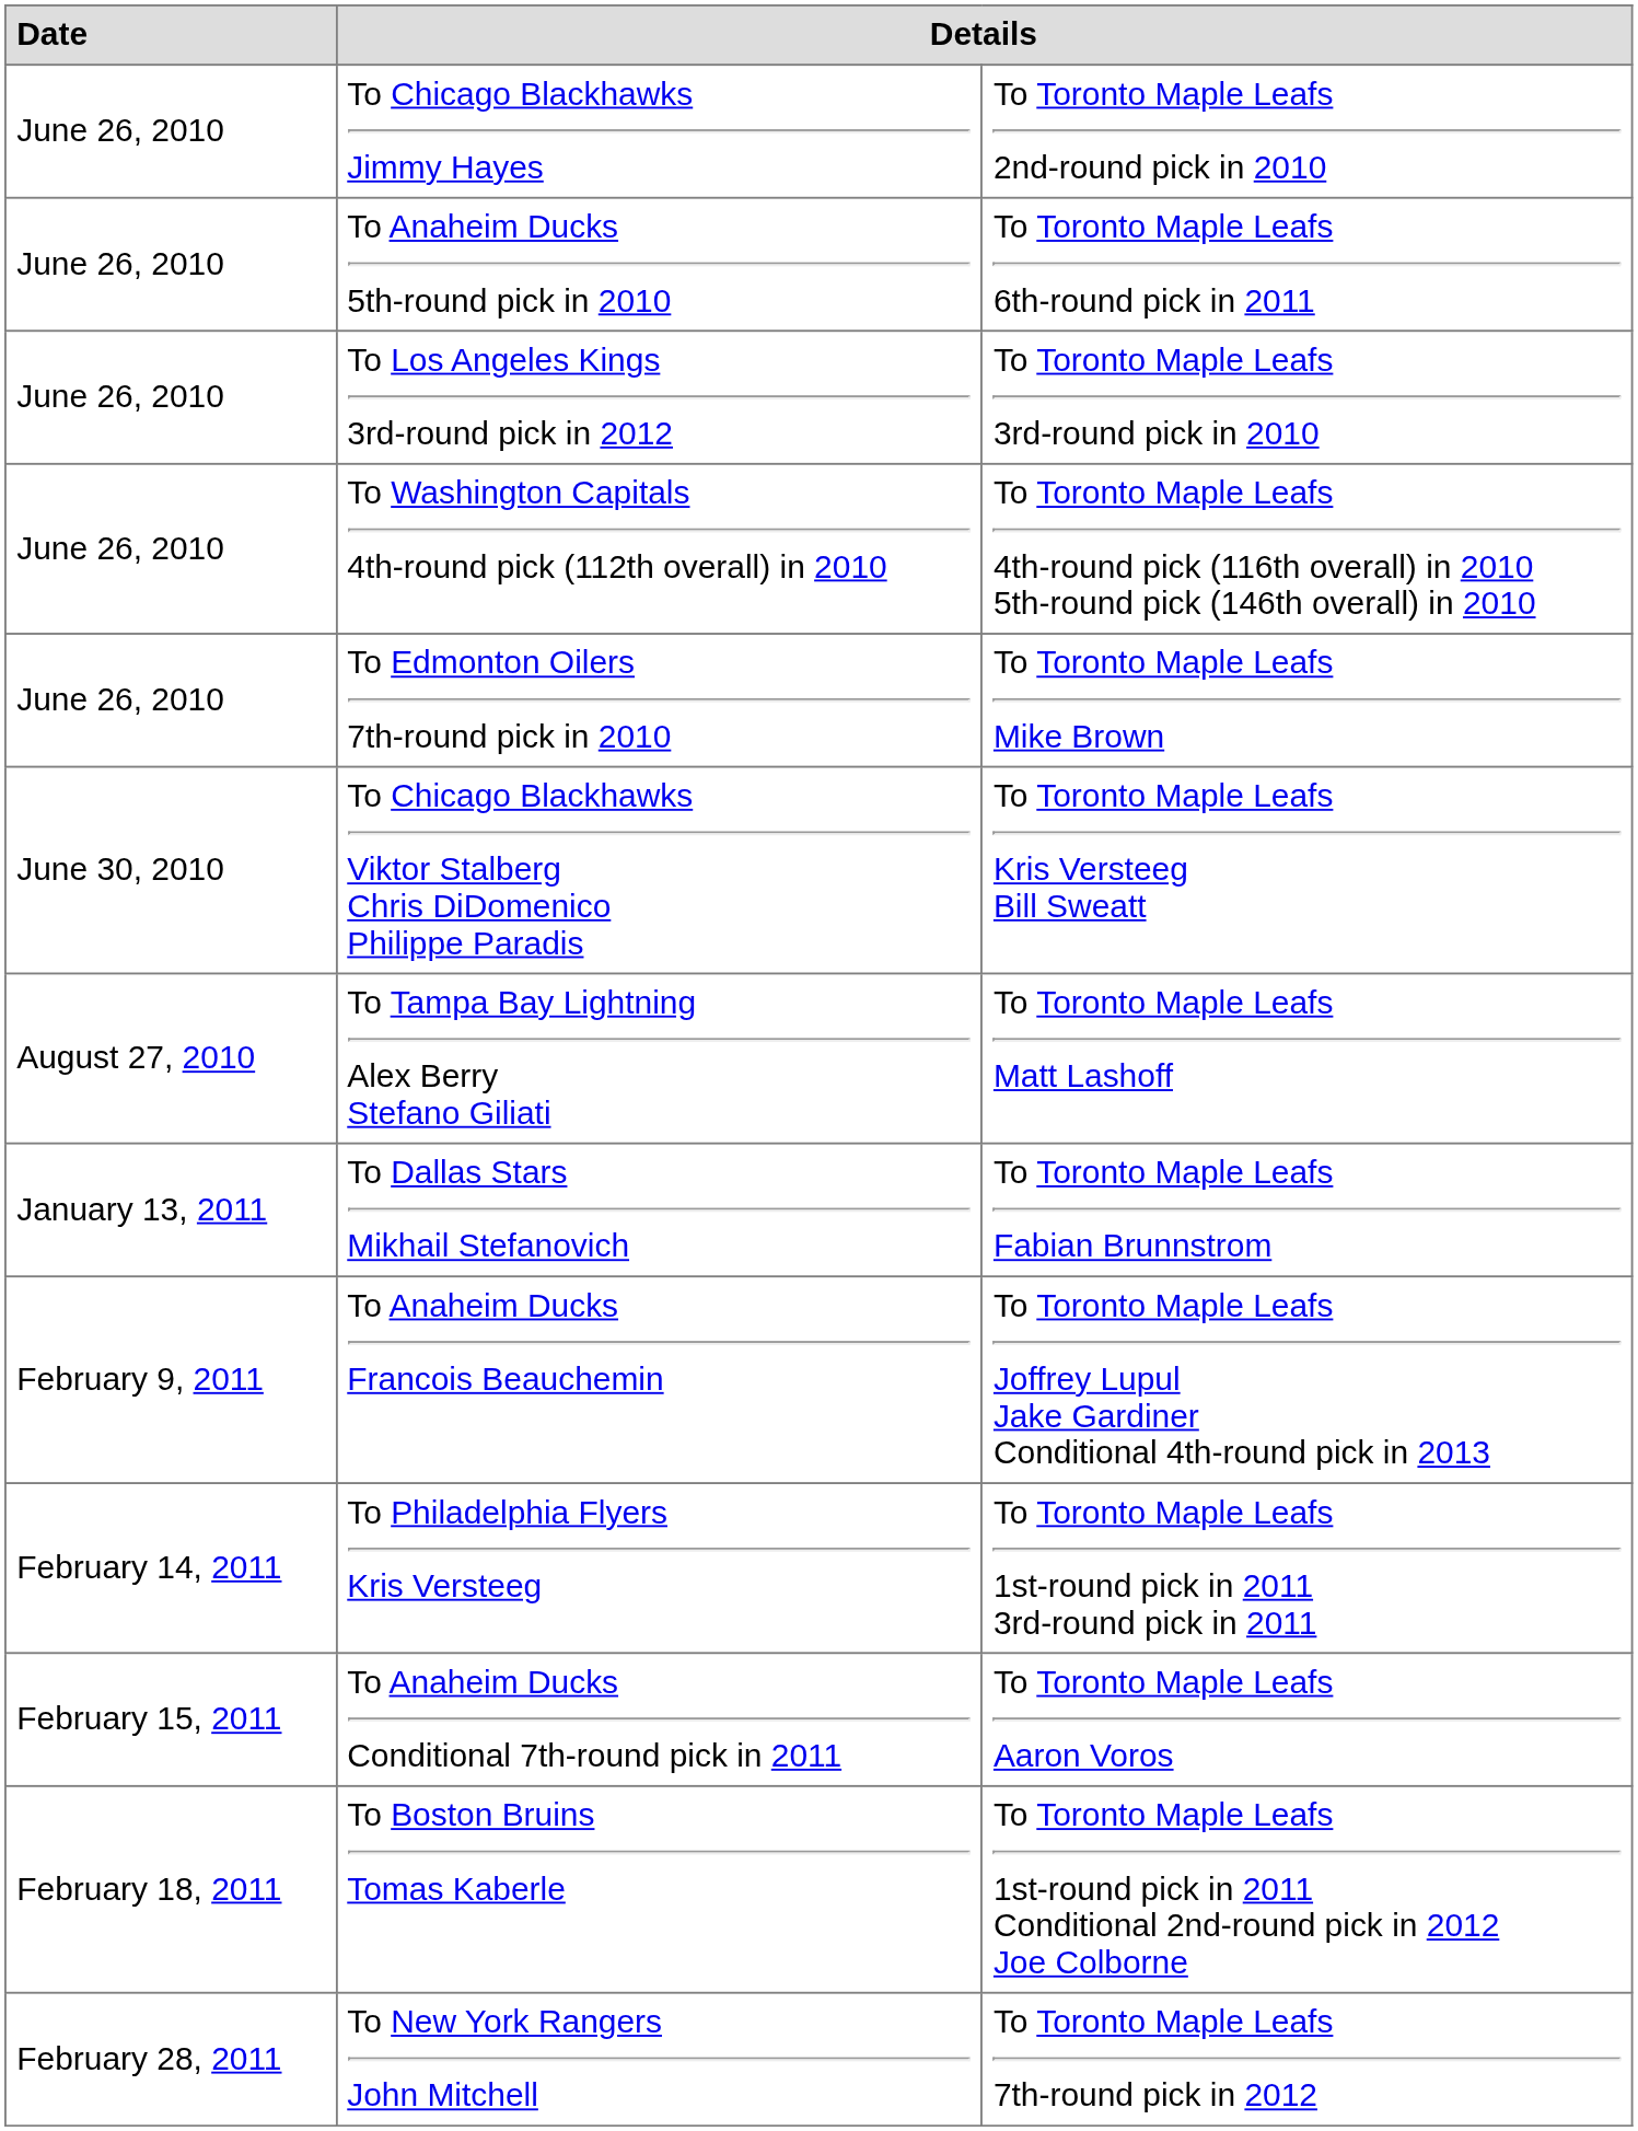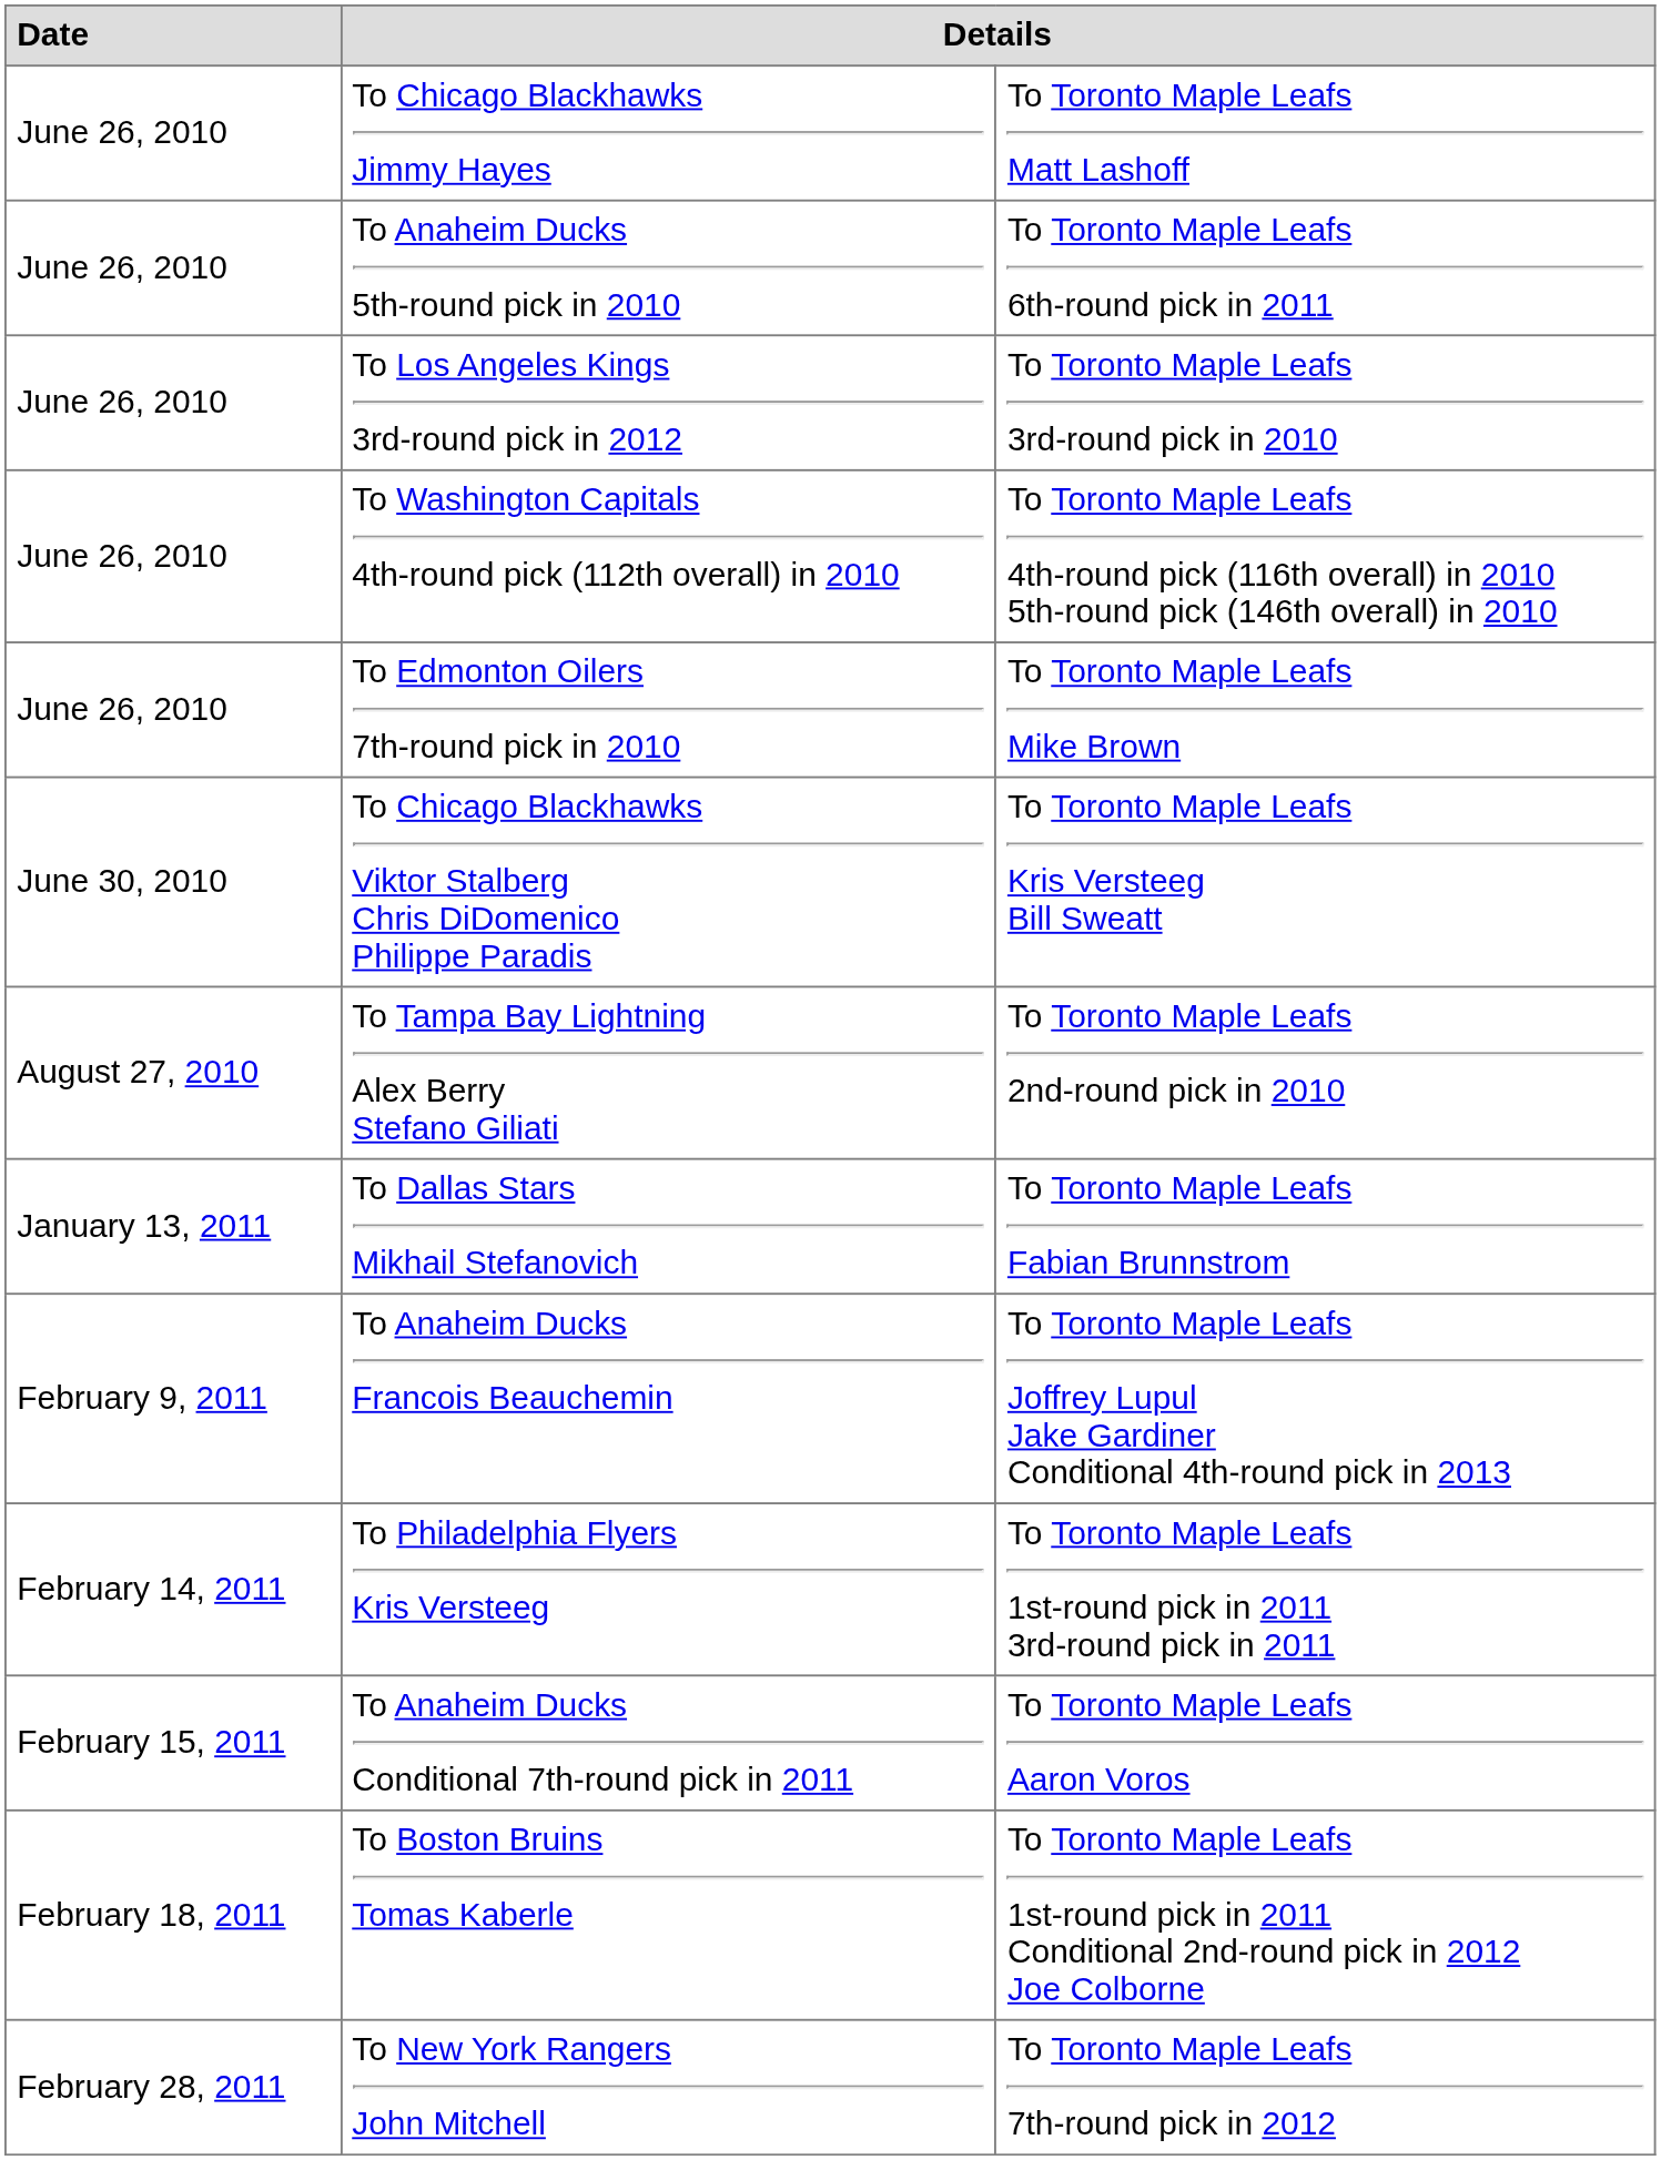To Chicago Blackhawks Jimmy Hayes | column 3: To Toronto Maple Leafs 2nd-round pick in 2010 -> To Toronto Maple Leafs Matt Lashoff
To Tampa Bay Lightning Alex Berry Stefano Giliati | column 3: To Toronto Maple Leafs Matt Lashoff -> To Toronto Maple Leafs 2nd-round pick in 2010
